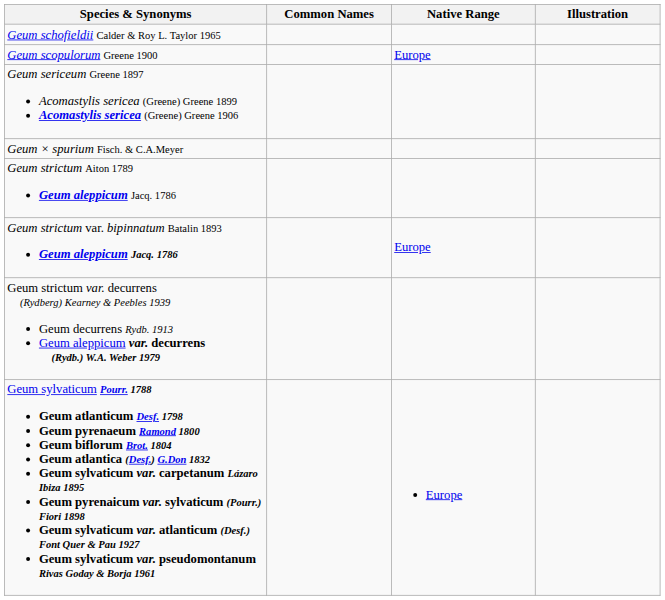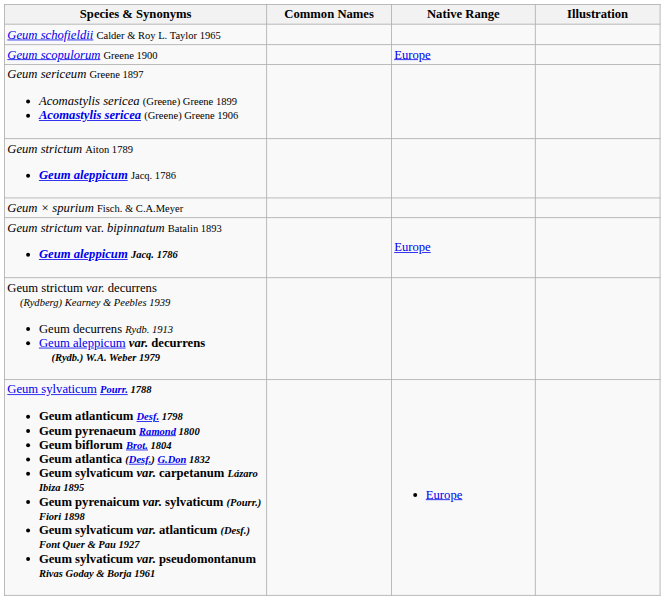rows swapped: Geum × spurium Fisch. & C.A.Meyer <-> Geum strictum Aiton 1789 Geum aleppicum Jacq. 1786
